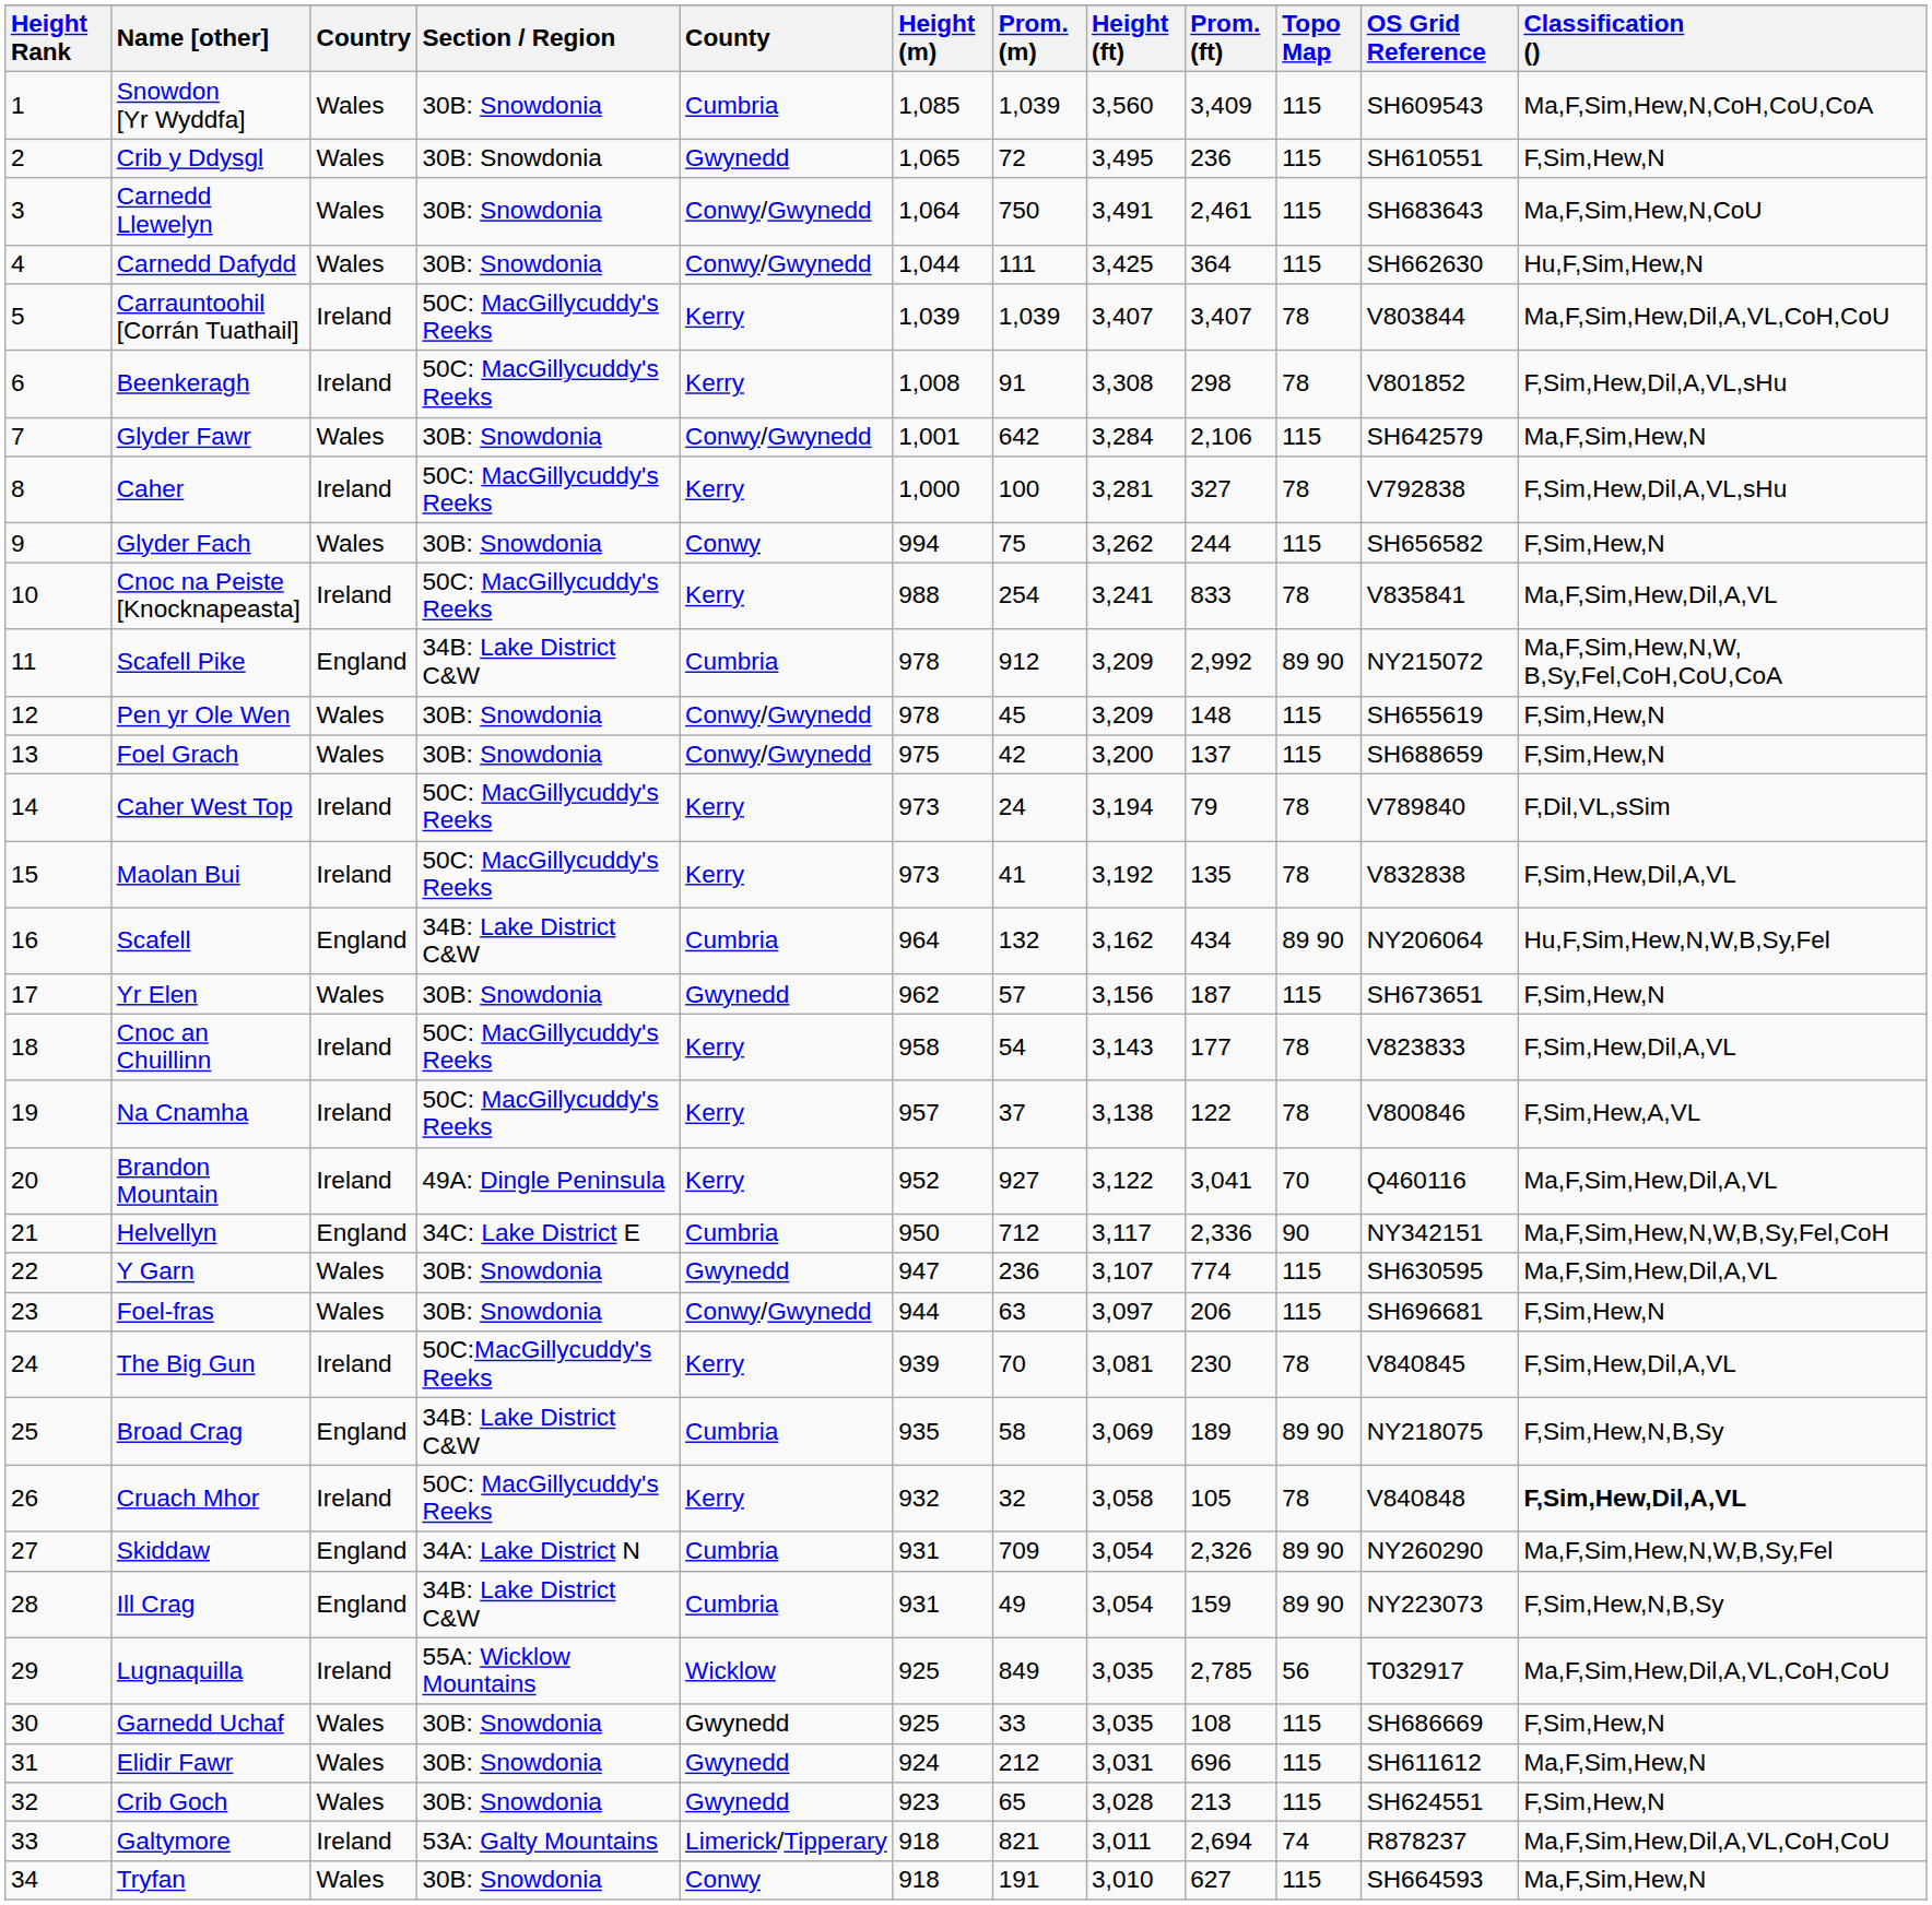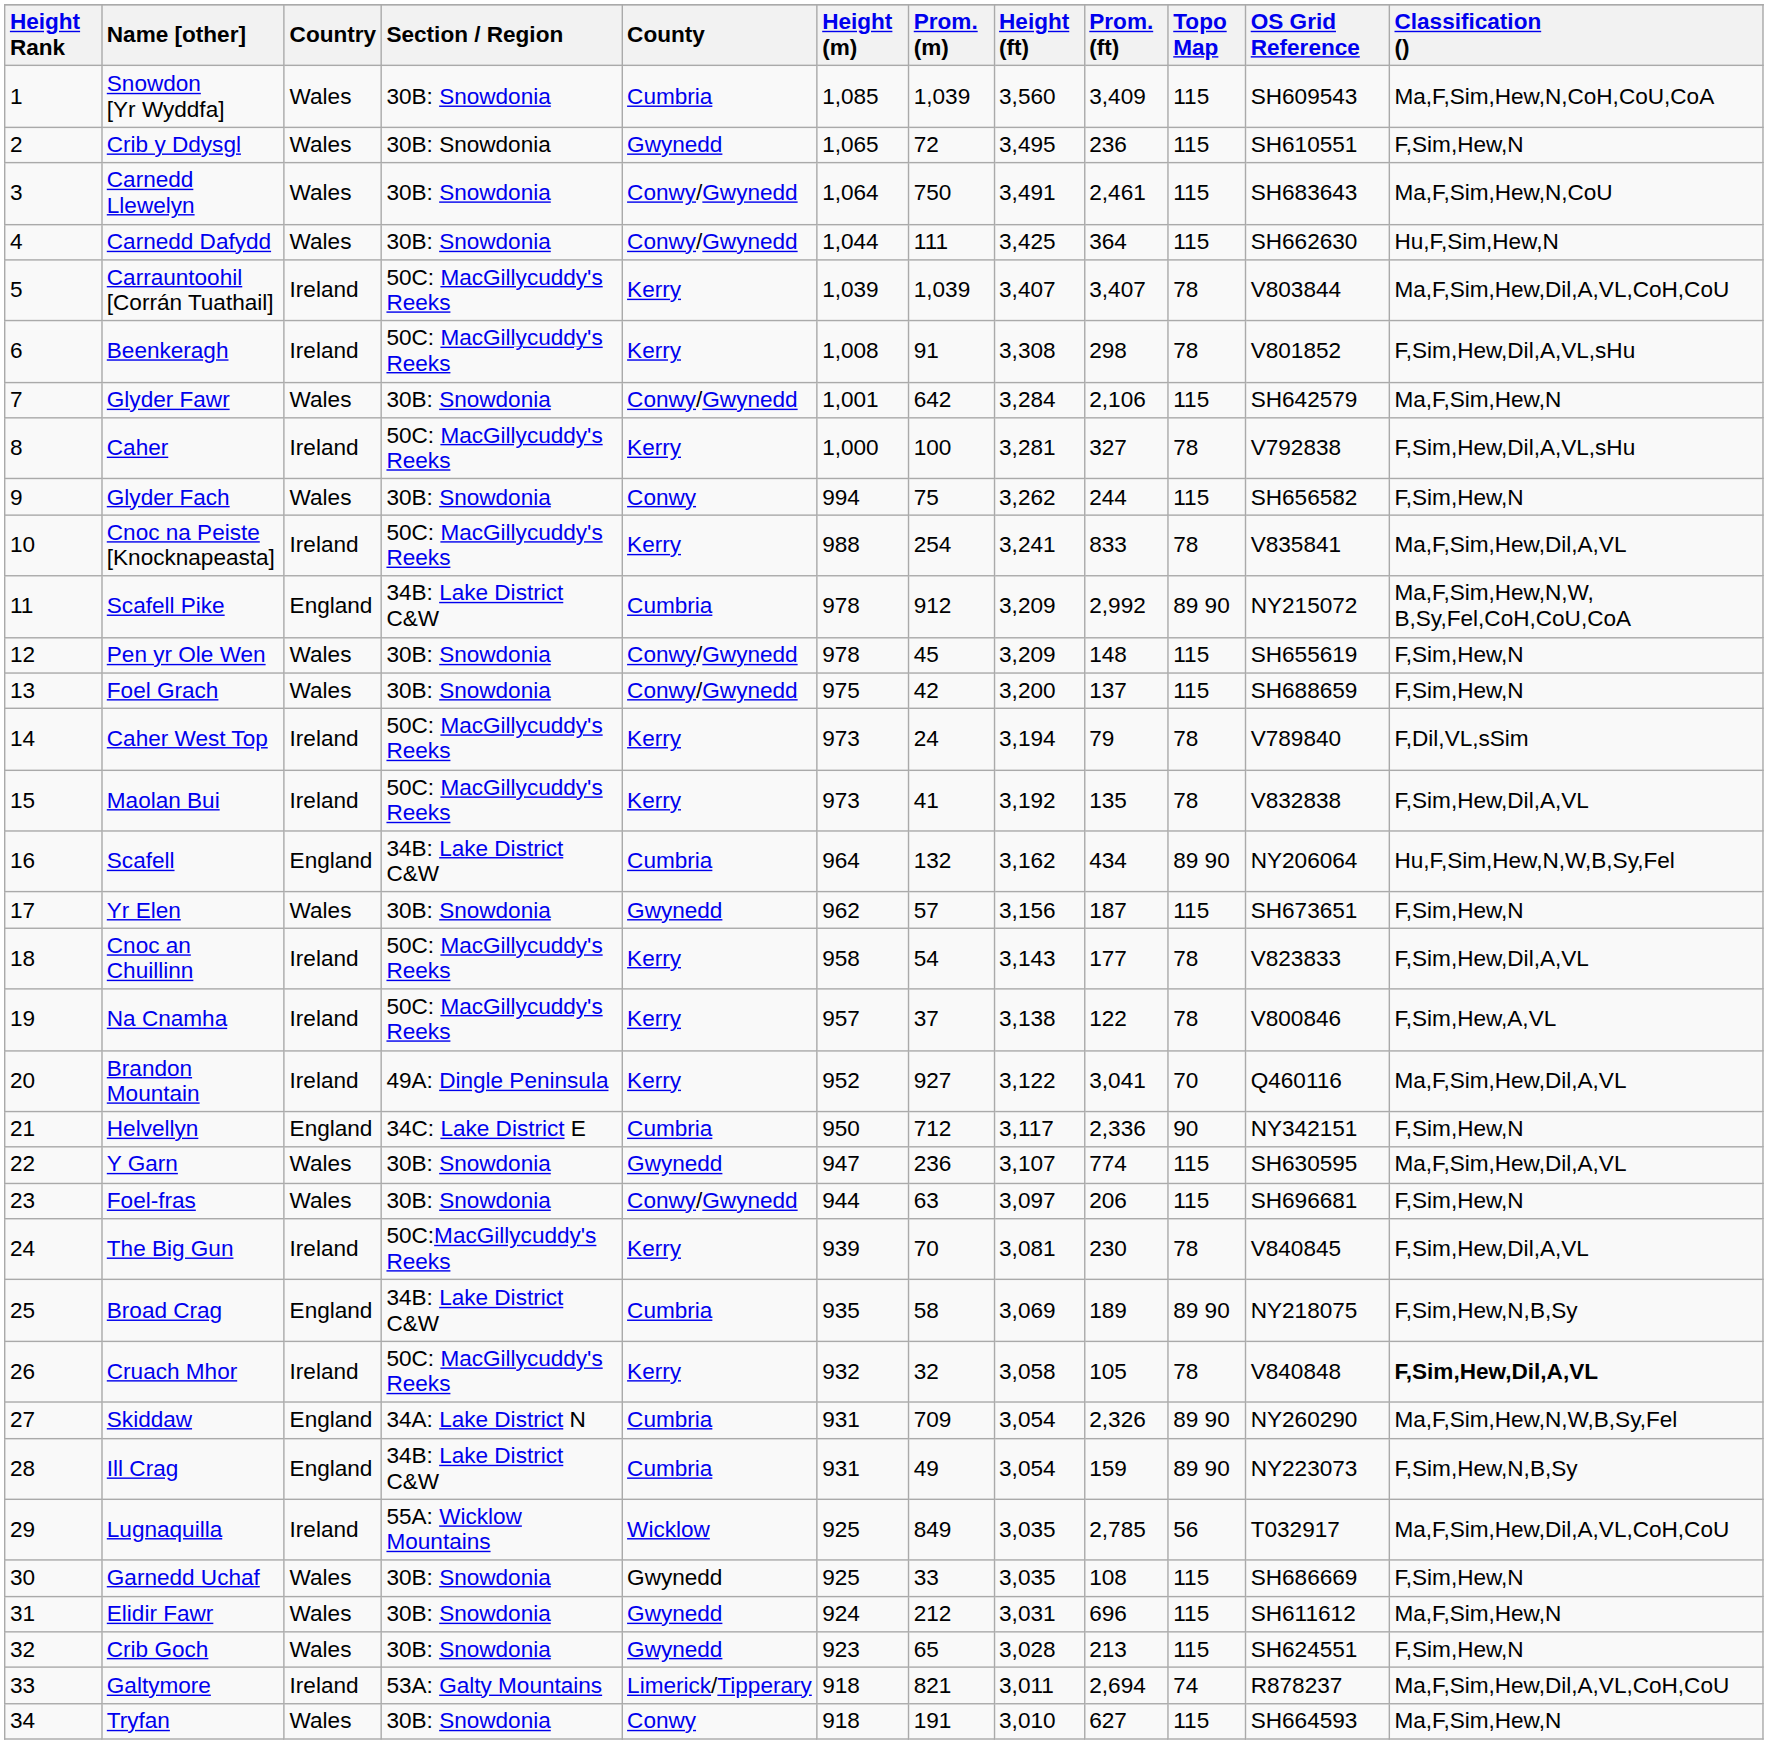Helvellyn | Classification (): Ma,F,Sim,Hew,N,W,B,Sy,Fel,CoH -> F,Sim,Hew,N
